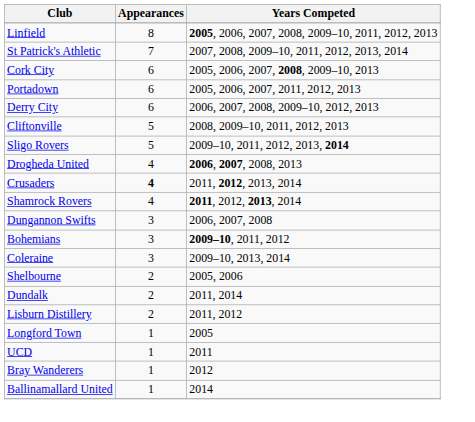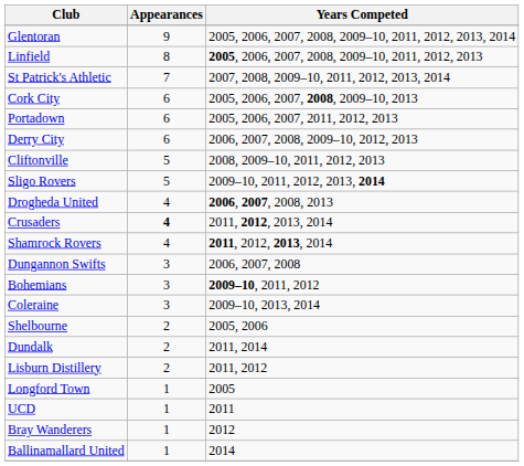+ row: Glentoran | 9 | 2005, 2006, 2007, 2008, 2009–10, 2011, 2012, 2013, 2014
